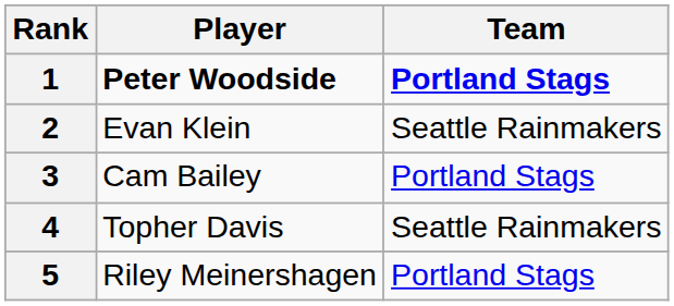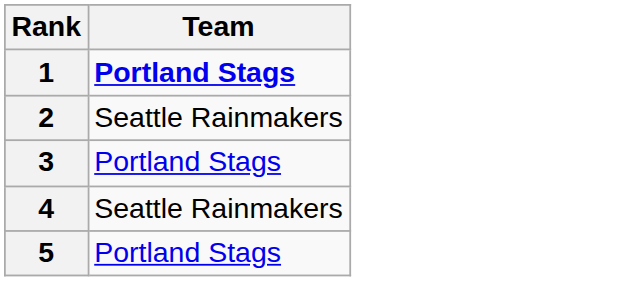- column: Player | Peter Woodside | Evan Klein | Cam Bailey | Topher Davis | Riley Meinershagen
